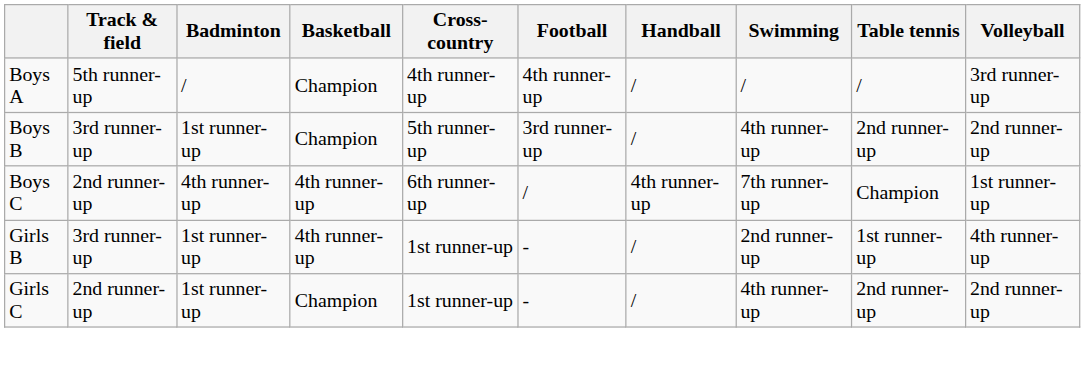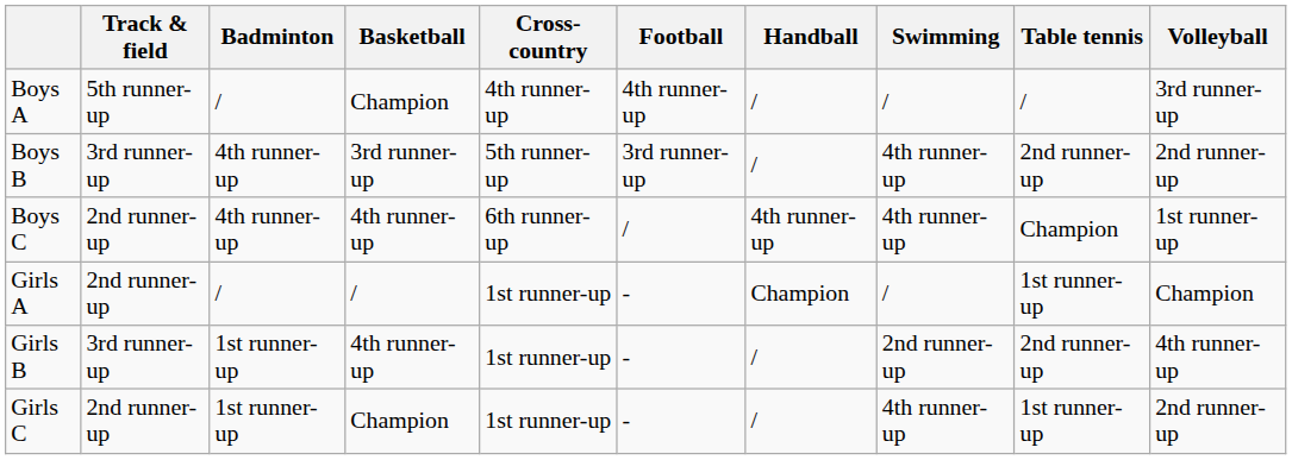Boys B | Badminton: 1st runner-up -> 4th runner-up
Boys B | Basketball: Champion -> 3rd runner-up
Boys C | Swimming: 7th runner-up -> 4th runner-up
+ row: Girls A | 2nd runner-up | / | / | 1st runner-up | - | Champion | / | 1st runner-up | Champion
Girls B | Table tennis: 1st runner-up -> 2nd runner-up
Girls C | Table tennis: 2nd runner-up -> 1st runner-up
